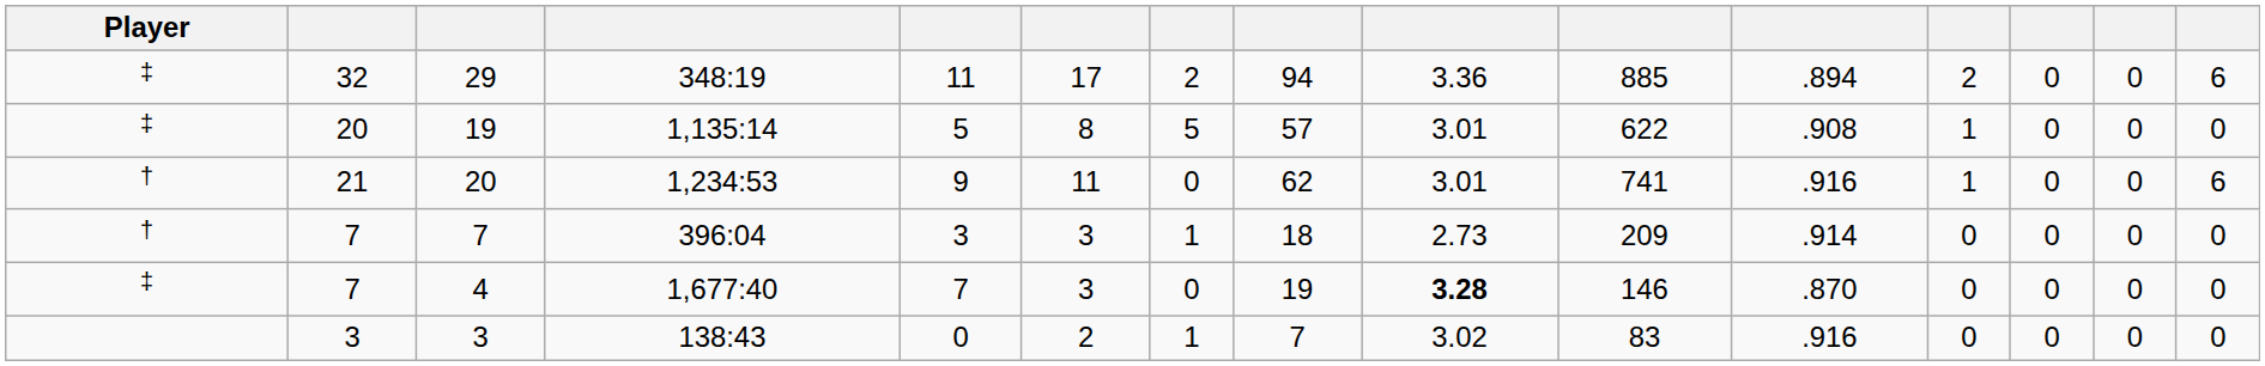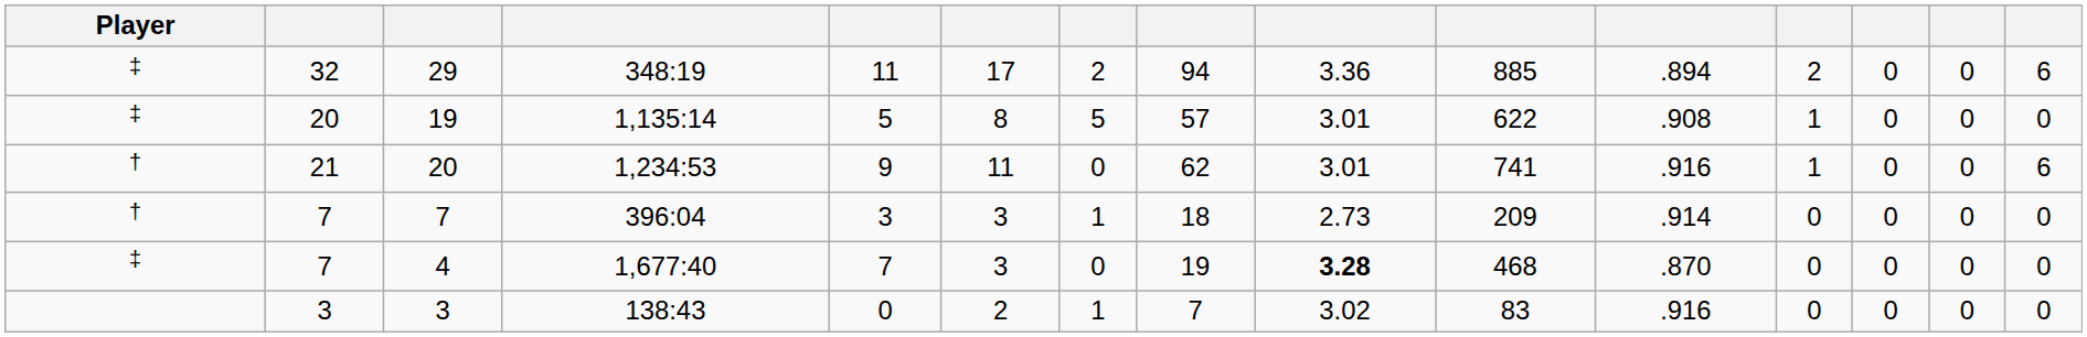4 | column 10: 146 -> 468
